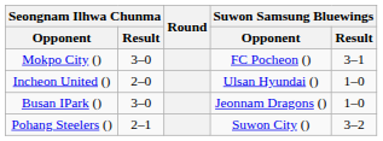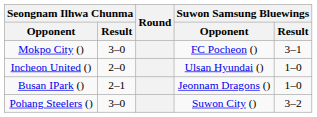Busan IPark () | Seongnam Ilhwa Chunma / Result: 3–0 -> 2–1
Pohang Steelers () | Seongnam Ilhwa Chunma / Result: 2–1 -> 3–0
